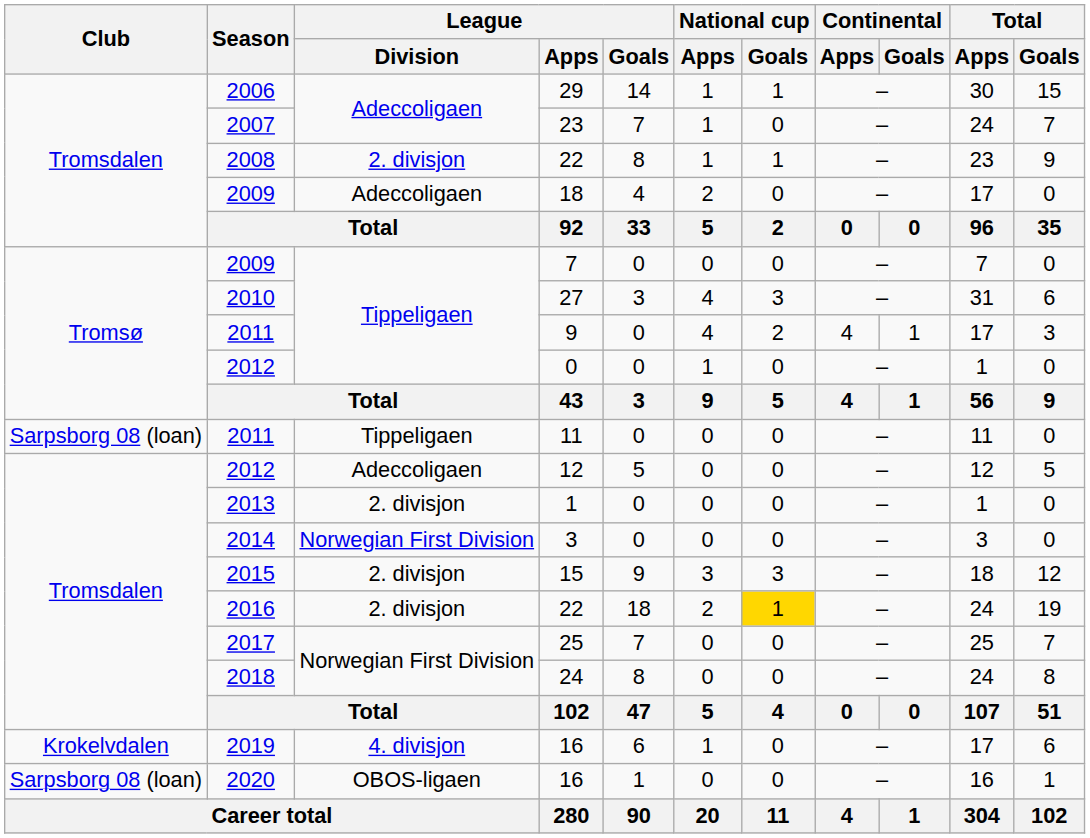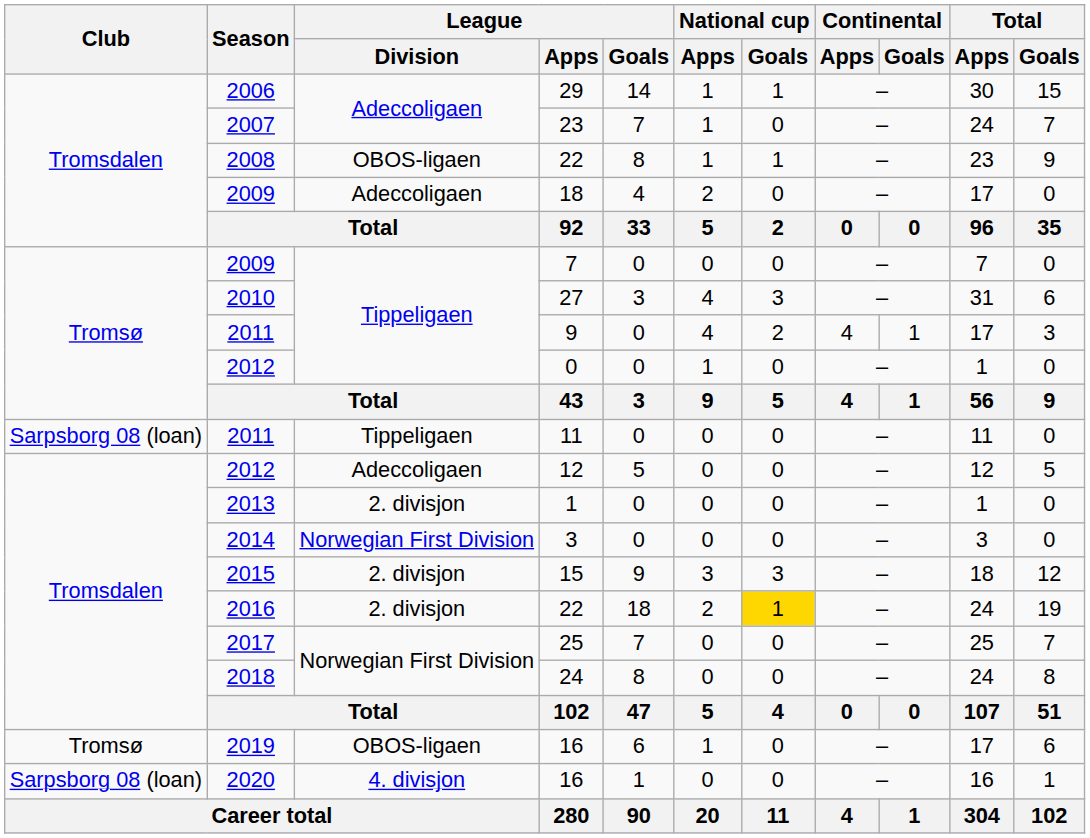2008 / 22 | League / Division: 2. divisjon -> OBOS-ligaen
2019 / 16 | Club: Krokelvdalen -> Tromsø
2019 / 16 | League / Division: 4. divisjon -> OBOS-ligaen
2020 / 16 | League / Division: OBOS-ligaen -> 4. divisjon
